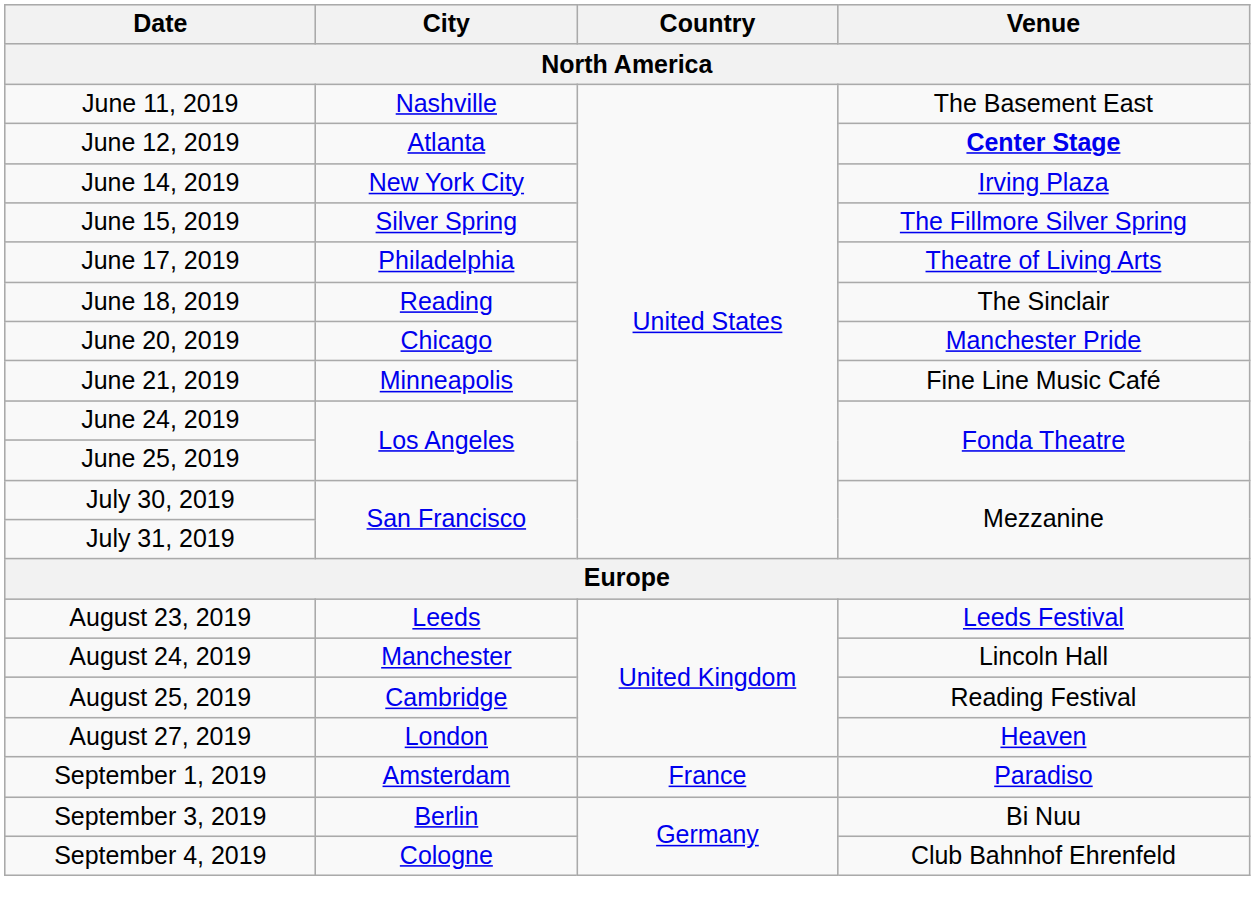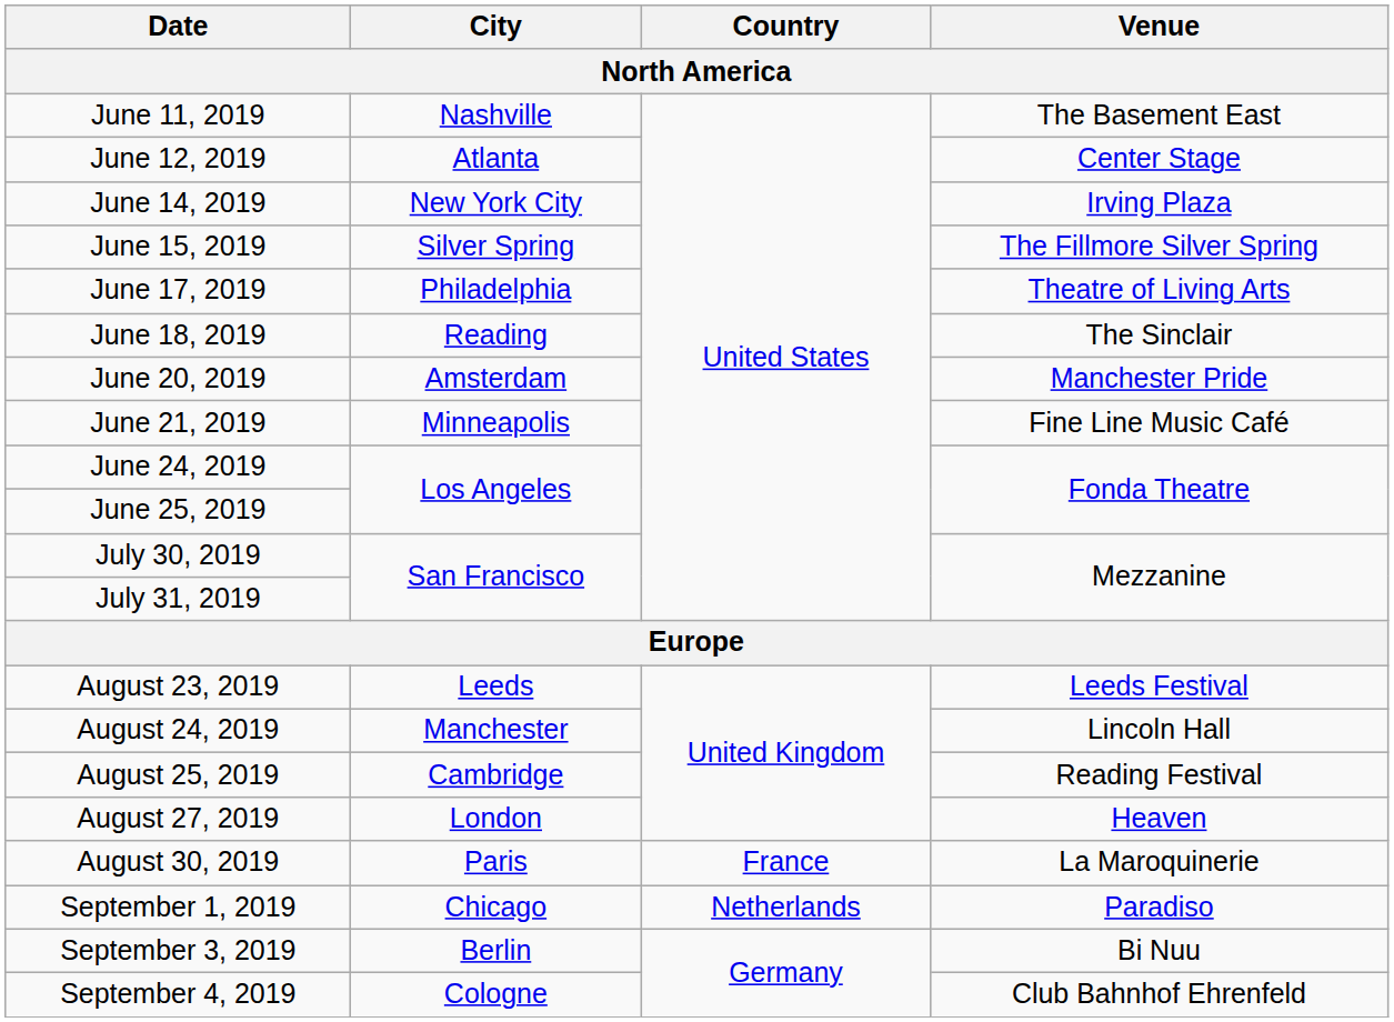June 12, 2019 | Venue: bold -> normal
June 20, 2019 | City: Chicago -> Amsterdam
+ row: August 30, 2019 | Paris | France | La Maroquinerie
September 1, 2019 | City: Amsterdam -> Chicago
September 1, 2019 | Country: France -> Netherlands
